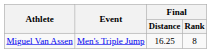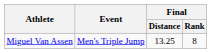Miguel Van Assen | Final / Distance: 16.25 -> 13.25
